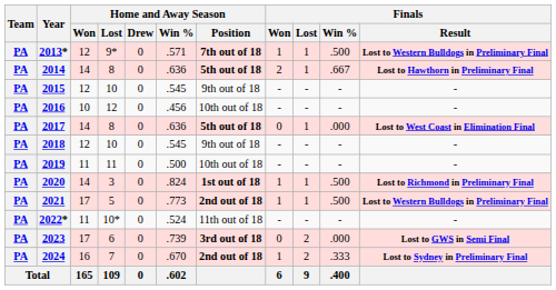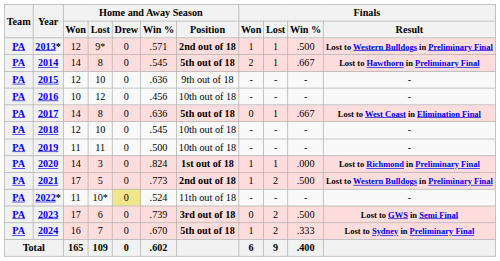2013* | Home and Away Season / Position: 7th out of 18 -> 2nd out of 18
2014 | Home and Away Season / Win %: .636 -> .545
2015 | Home and Away Season / Win %: .545 -> .636
2017 | Finals / Win %: .000 -> .667
2018 | Home and Away Season / Position: 9th out of 18 -> 10th out of 18
2020 | Finals / Win %: .500 -> .000
2021 | Finals / Lost: 1 -> 2
2022* | Home and Away Season / Drew: no background -> khaki background
2023 | Finals / Win %: .000 -> .500
2024 | Home and Away Season / Position: 2nd out of 18 -> 5th out of 18
